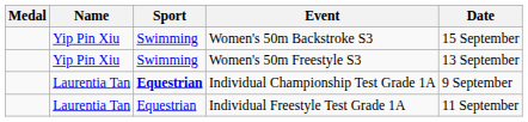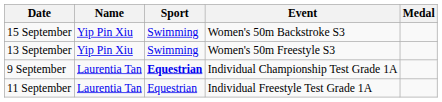columns swapped: Medal <-> Date
